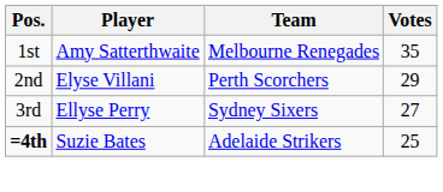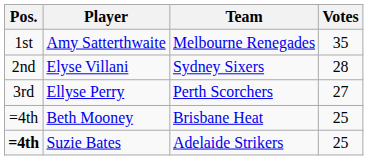Elyse Villani | Team: Perth Scorchers -> Sydney Sixers
Elyse Villani | Votes: 29 -> 28
Ellyse Perry | Team: Sydney Sixers -> Perth Scorchers
+ row: =4th | Beth Mooney | Brisbane Heat | 25
